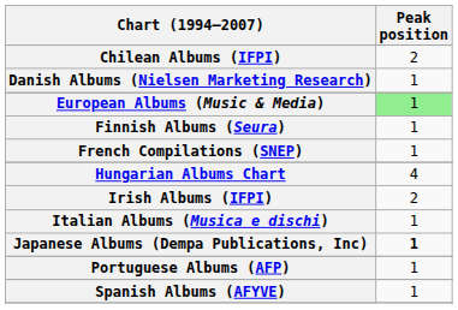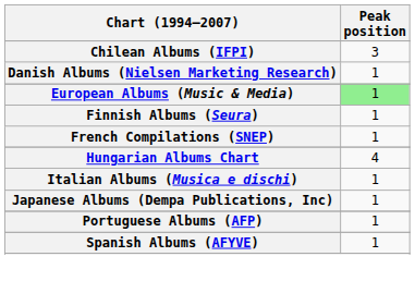Chilean Albums (IFPI) | Peak position: 2 -> 3
- row: Irish Albums (IFPI) | 2
Japanese Albums (Dempa Publications, Inc) | Peak position: bold -> normal
